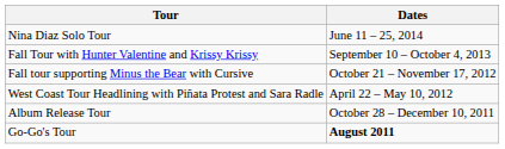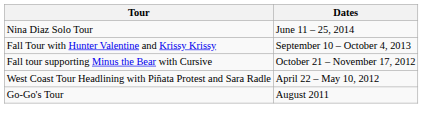- row: Album Release Tour | October 28 – December 10, 2011
Go-Go's Tour | Dates: bold -> normal
